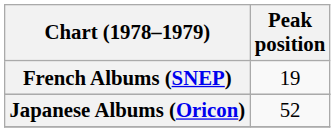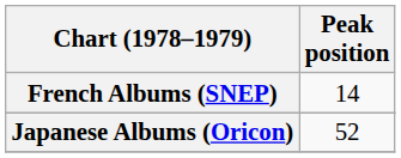French Albums (SNEP) | Peak position: 19 -> 14
